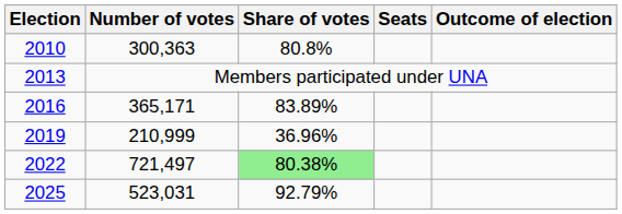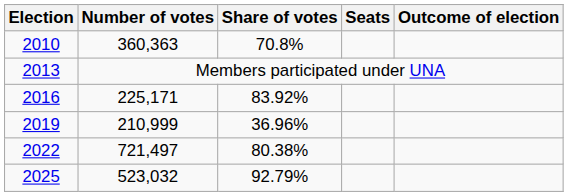2010 | Number of votes: 300,363 -> 360,363
2010 | Share of votes: 80.8% -> 70.8%
2016 | Number of votes: 365,171 -> 225,171
2016 | Share of votes: 83.89% -> 83.92%
2022 | Share of votes: lightgreen background -> no background
2025 | Number of votes: 523,031 -> 523,032
